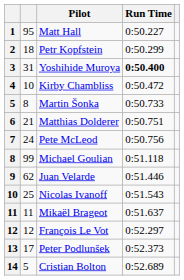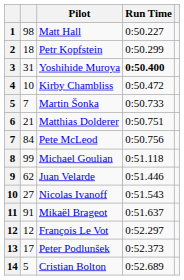Matt Hall | column 2: 95 -> 98
Martin Šonka | column 2: 8 -> 7
Pete McLeod | column 2: 24 -> 84
Nicolas Ivanoff | column 2: 25 -> 27
Mikaël Brageot | column 2: 11 -> 91
